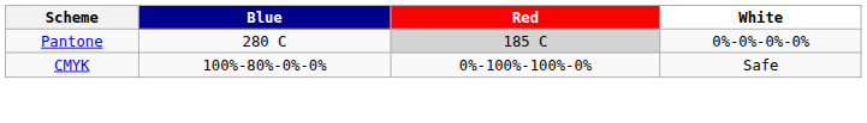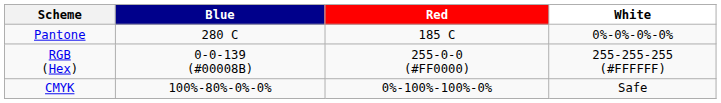Pantone | Red: lightgrey background -> no background
+ row: RGB (Hex) | 0-0-139 (#00008B) | 255-0-0 (#FF0000) | 255-255-255 (#FFFFFF)
